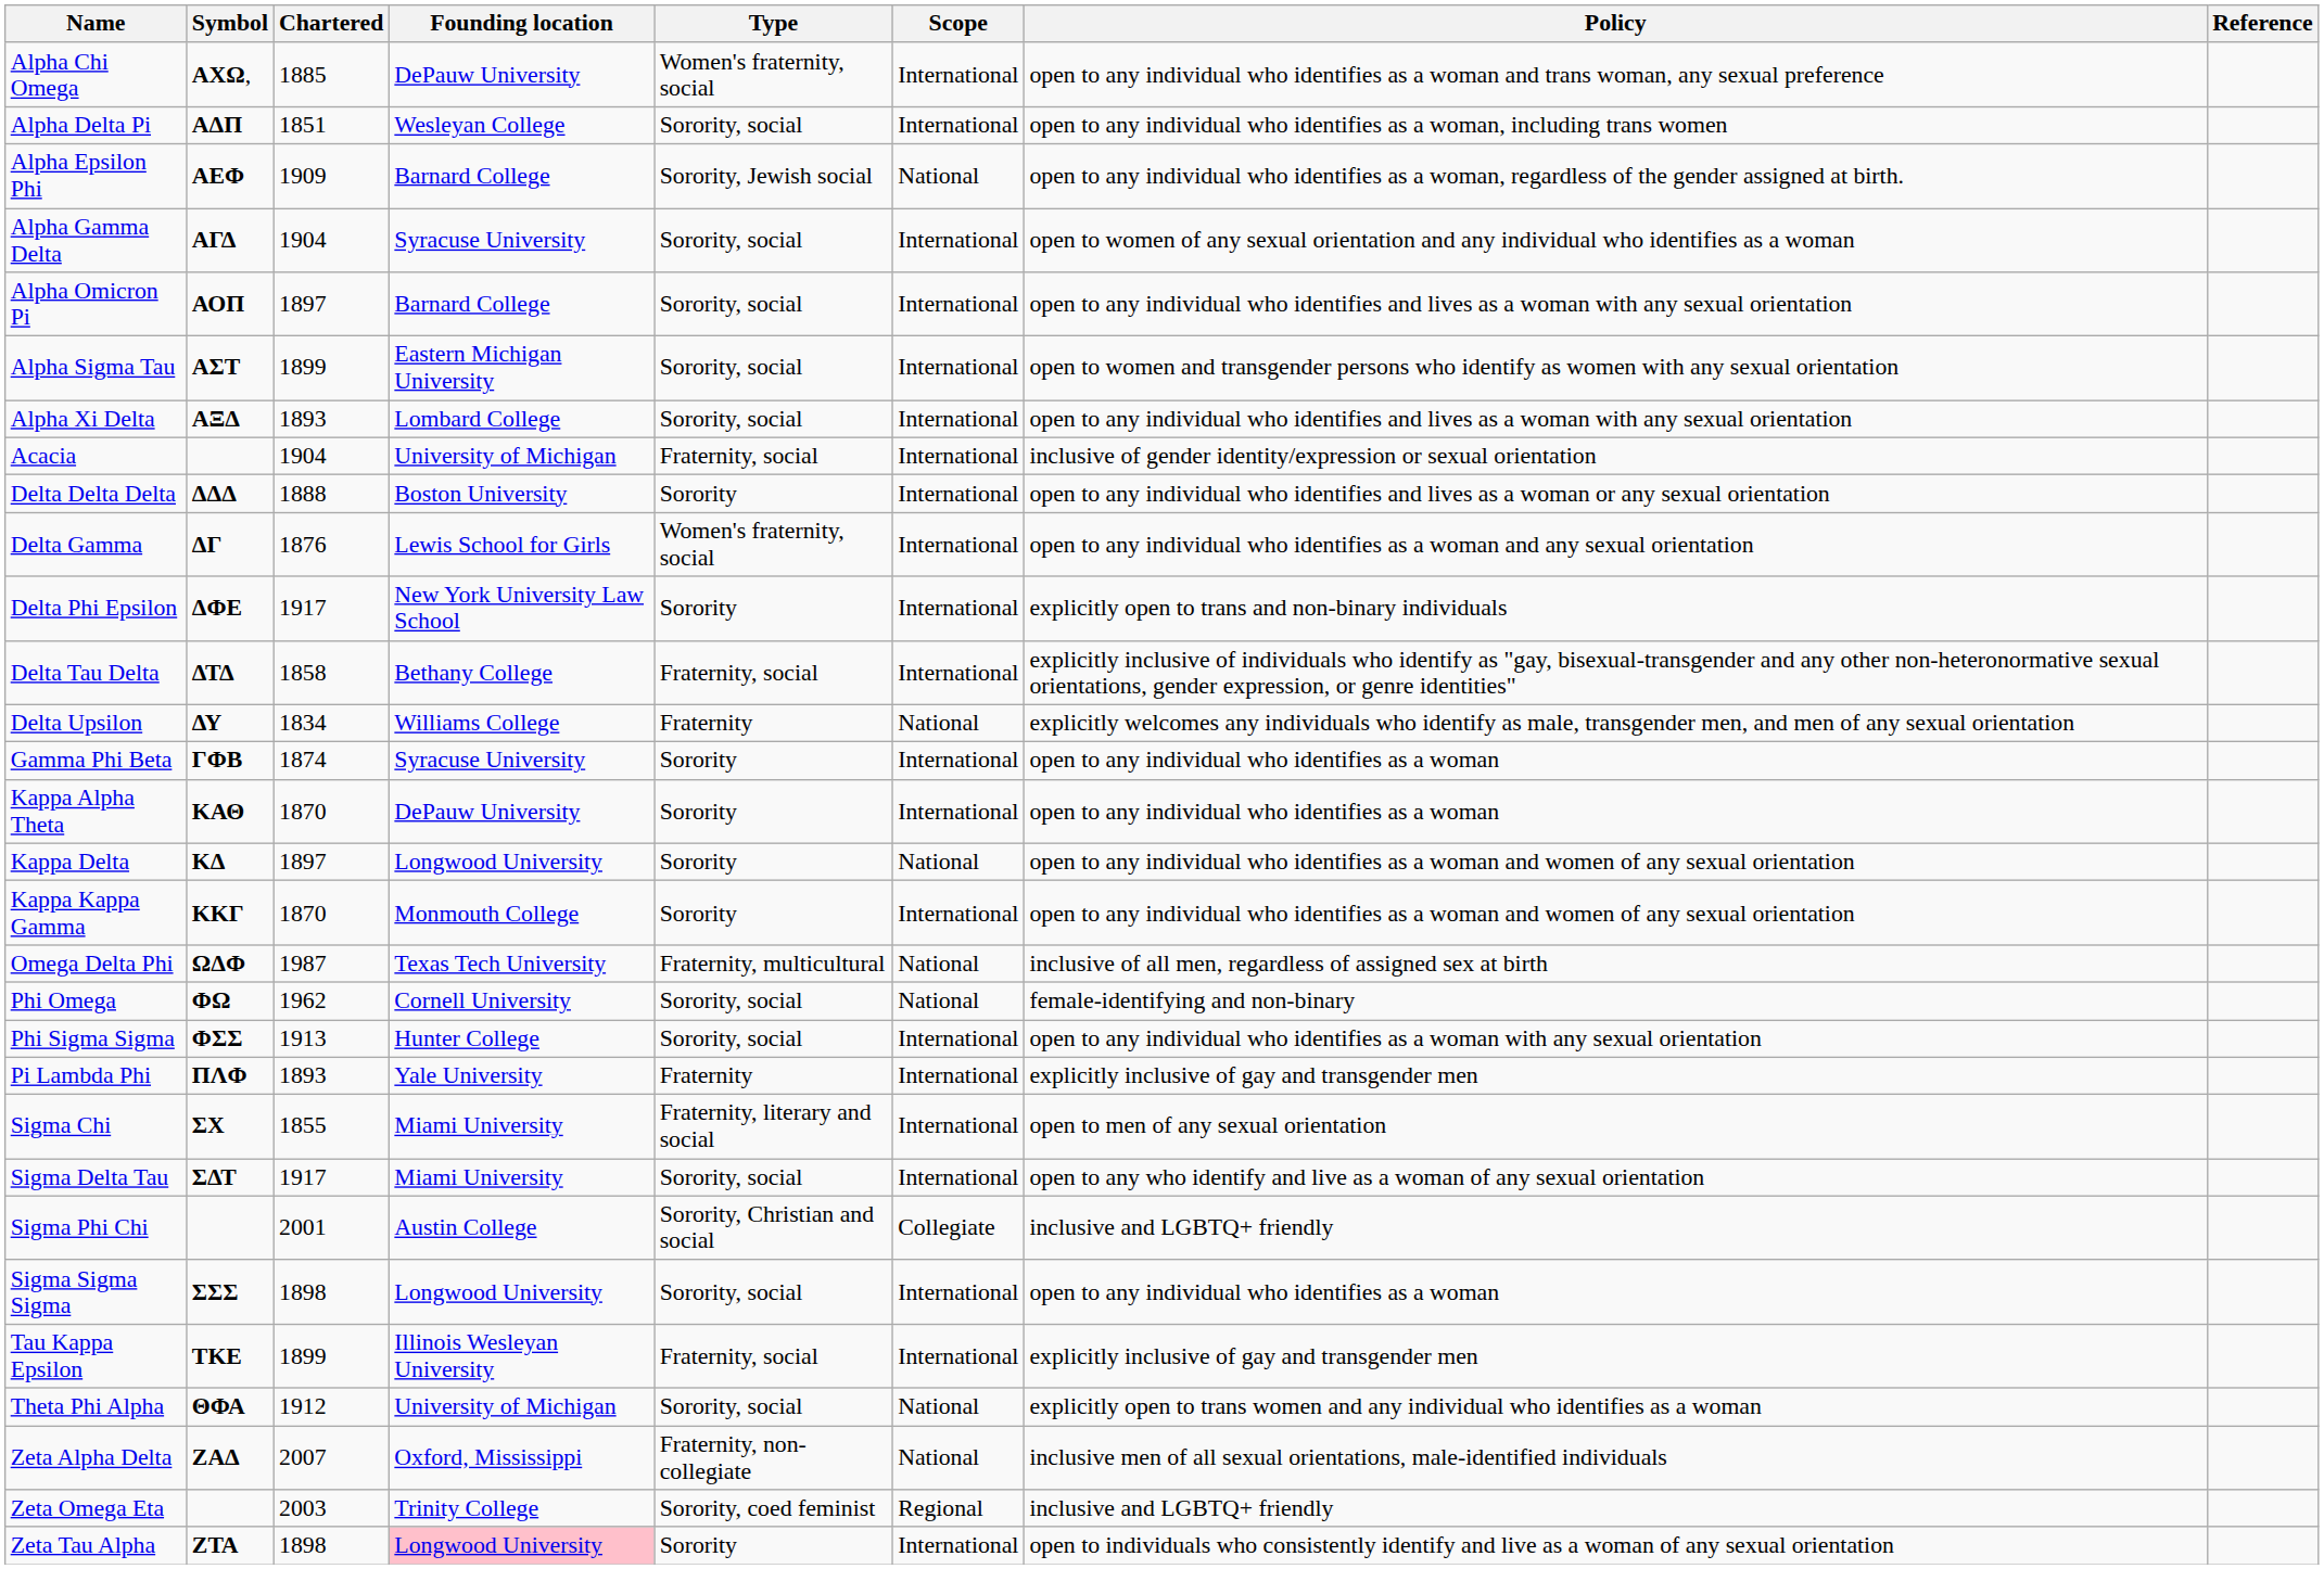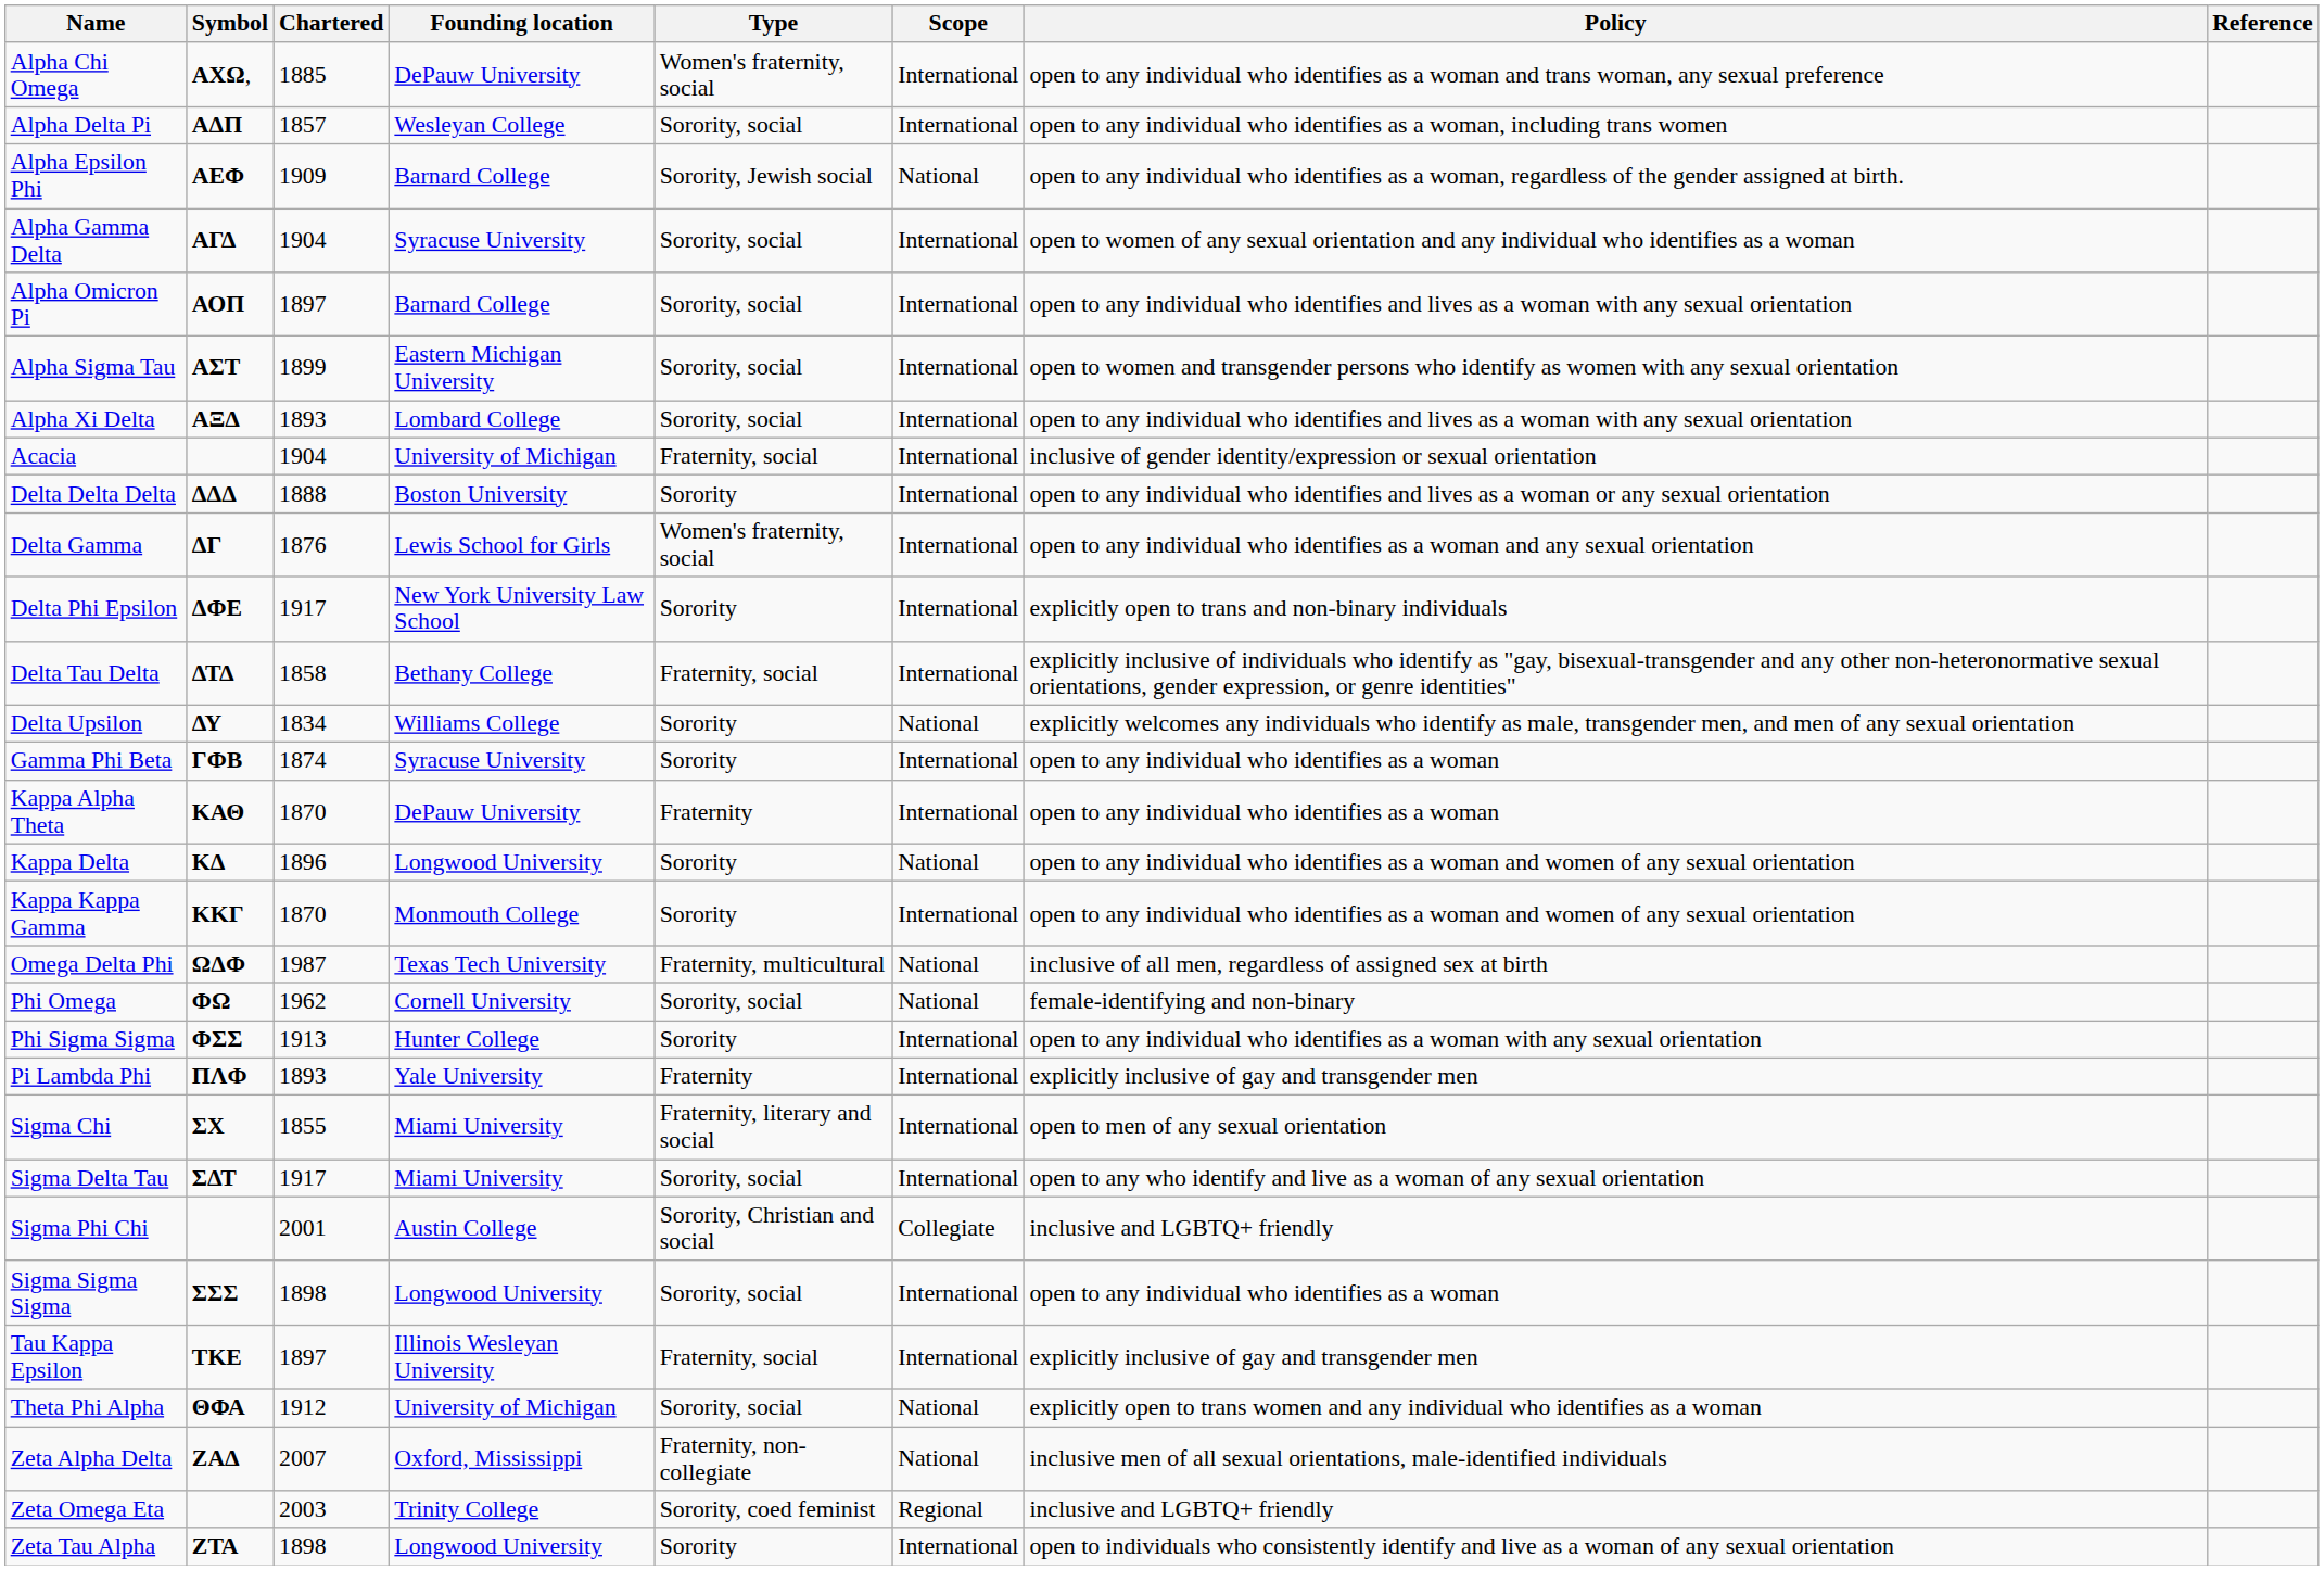Alpha Delta Pi | Chartered: 1851 -> 1857
Delta Upsilon | Type: Fraternity -> Sorority
Kappa Alpha Theta | Type: Sorority -> Fraternity
Kappa Delta | Chartered: 1897 -> 1896
Phi Sigma Sigma | Type: Sorority, social -> Sorority
Tau Kappa Epsilon | Chartered: 1899 -> 1897
Zeta Tau Alpha | Founding location: pink background -> no background
